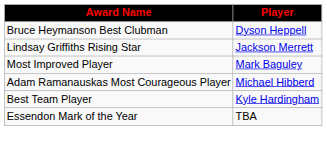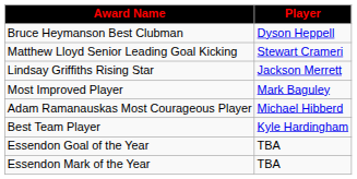+ row: Matthew Lloyd Senior Leading Goal Kicking | Stewart Crameri
+ row: Essendon Goal of the Year | TBA
